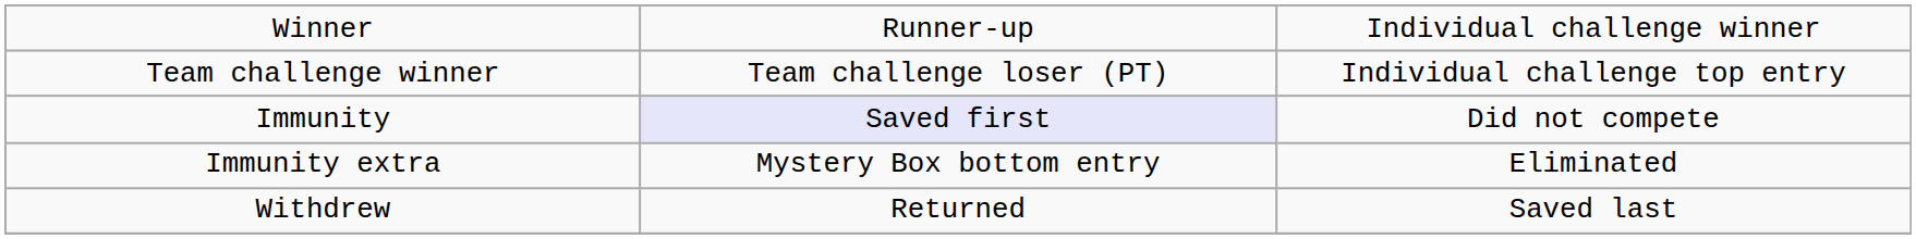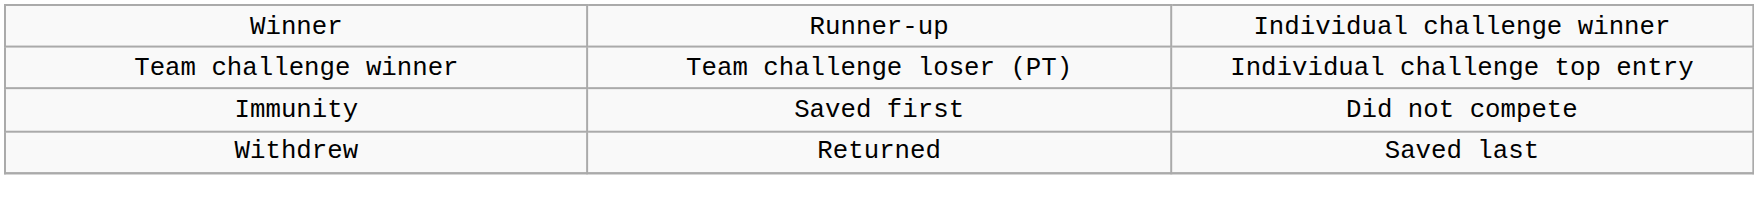Immunity | column 2: lavender background -> no background
- row: Immunity extra | Mystery Box bottom entry | Eliminated
